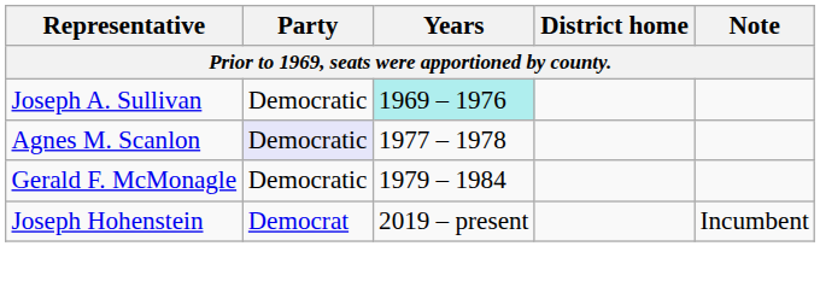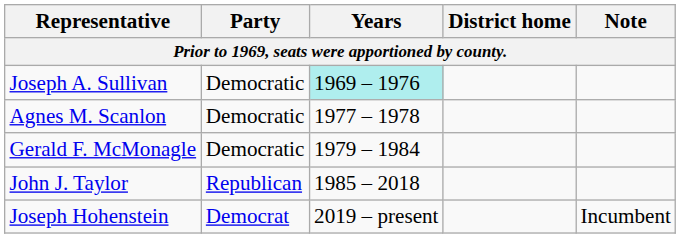Agnes M. Scanlon | Party: lavender background -> no background
+ row: John J. Taylor | Republican | 1985 – 2018
